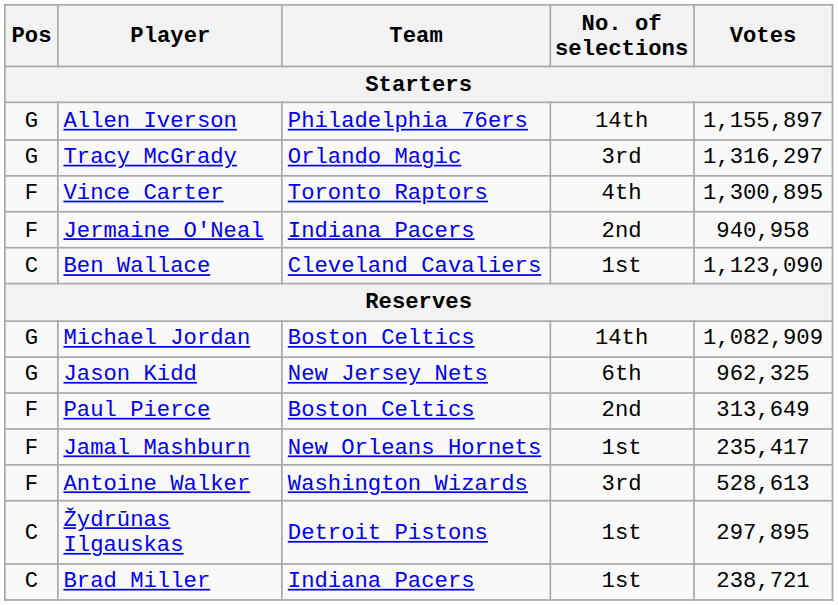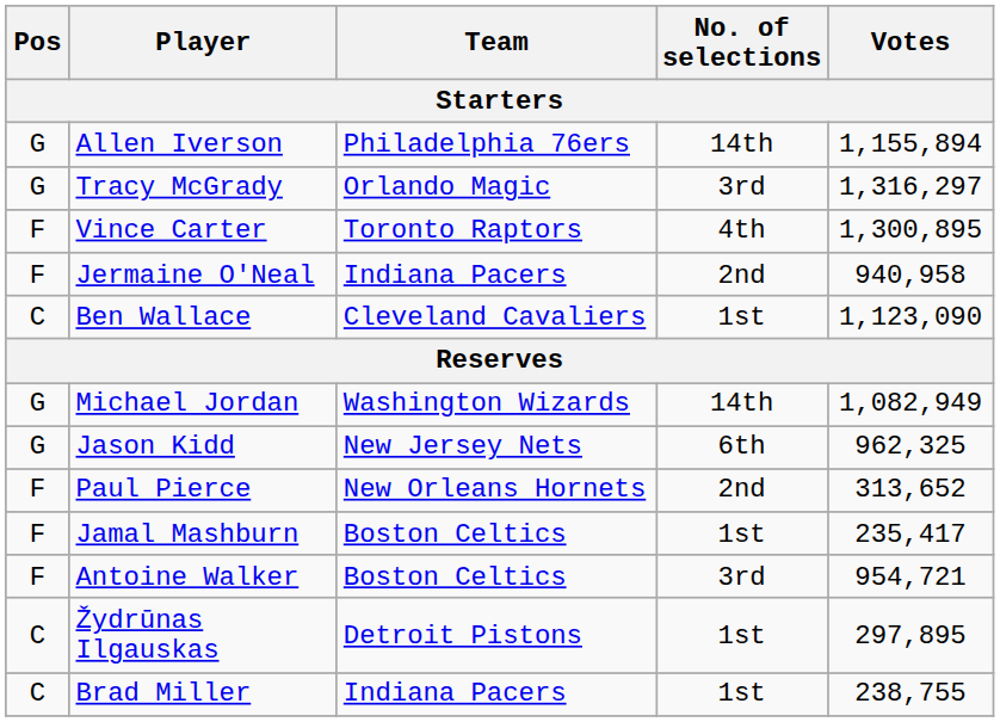Allen Iverson | Votes: 1,155,897 -> 1,155,894
Michael Jordan | Team: Boston Celtics -> Washington Wizards
Michael Jordan | Votes: 1,082,909 -> 1,082,949
Paul Pierce | Team: Boston Celtics -> New Orleans Hornets
Paul Pierce | Votes: 313,649 -> 313,652
Jamal Mashburn | Team: New Orleans Hornets -> Boston Celtics
Antoine Walker | Team: Washington Wizards -> Boston Celtics
Antoine Walker | Votes: 528,613 -> 954,721
Brad Miller | Votes: 238,721 -> 238,755
